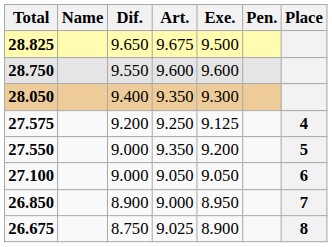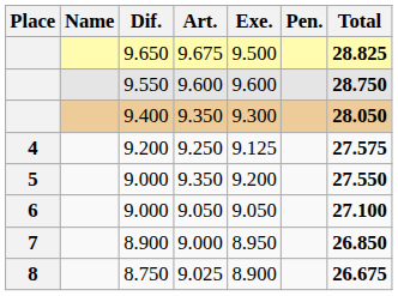columns swapped: Place <-> Total
